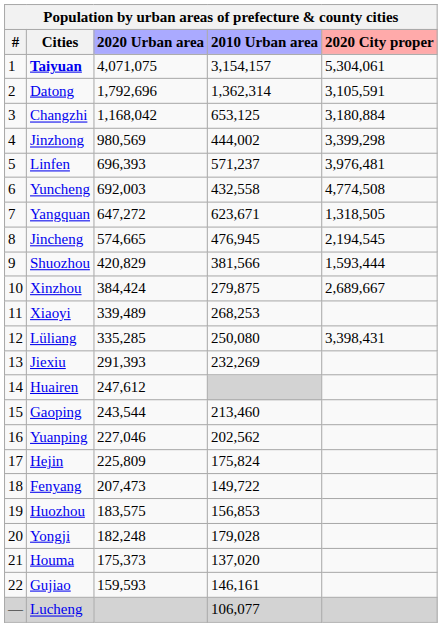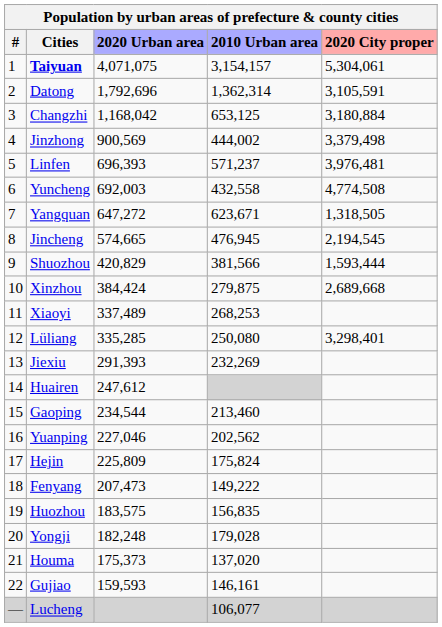Jinzhong | 2020 Urban area: 980,569 -> 900,569
Jinzhong | 2020 City proper: 3,399,298 -> 3,379,498
Xinzhou | 2020 City proper: 2,689,667 -> 2,689,668
Xiaoyi | 2020 Urban area: 339,489 -> 337,489
Lüliang | 2020 City proper: 3,398,431 -> 3,298,401
Gaoping | 2020 Urban area: 243,544 -> 234,544
Fenyang | 2010 Urban area: 149,722 -> 149,222
Huozhou | 2010 Urban area: 156,853 -> 156,835
